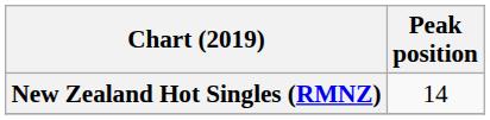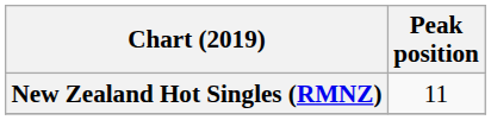New Zealand Hot Singles (RMNZ) | Peak position: 14 -> 11
